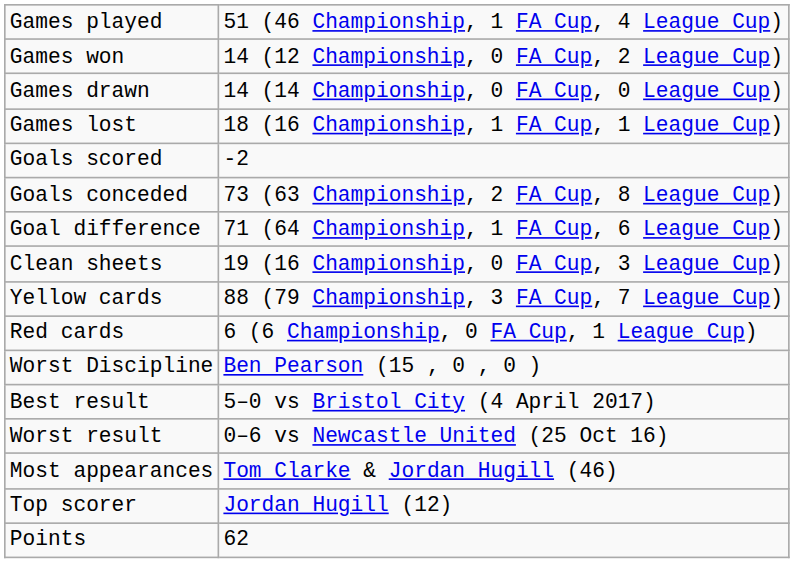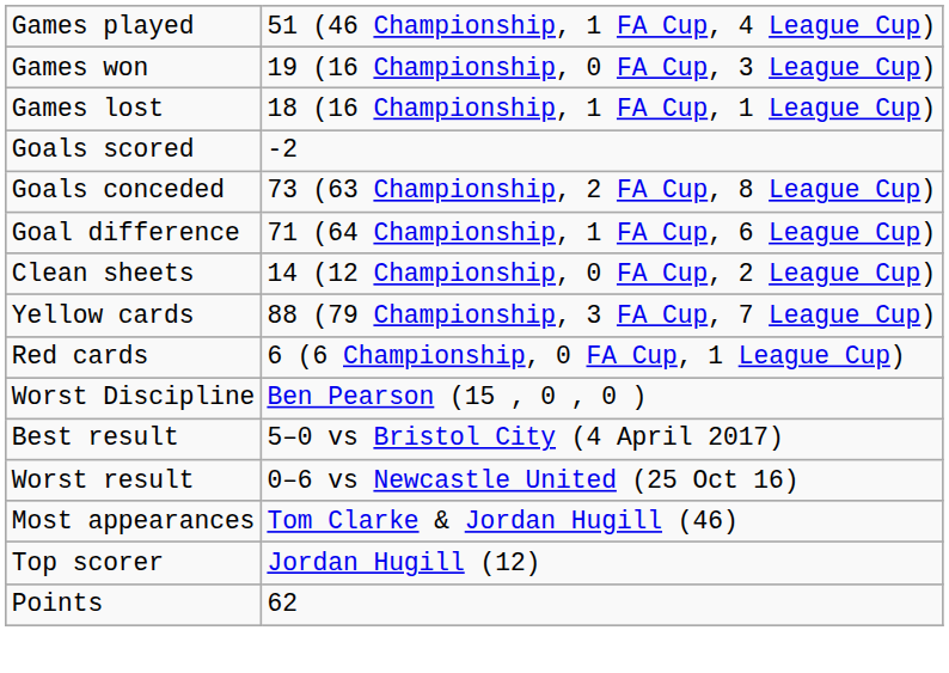Games won | column 2: 14 (12 Championship, 0 FA Cup, 2 League Cup) -> 19 (16 Championship, 0 FA Cup, 3 League Cup)
- row: Games drawn | 14 (14 Championship, 0 FA Cup, 0 League Cup)
Clean sheets | column 2: 19 (16 Championship, 0 FA Cup, 3 League Cup) -> 14 (12 Championship, 0 FA Cup, 2 League Cup)
